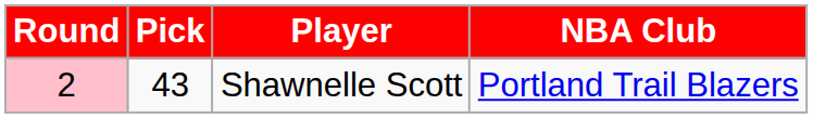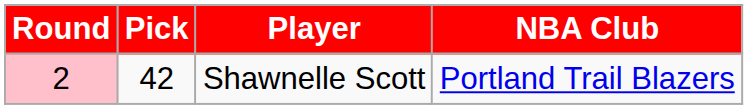Shawnelle Scott | Pick: 43 -> 42
